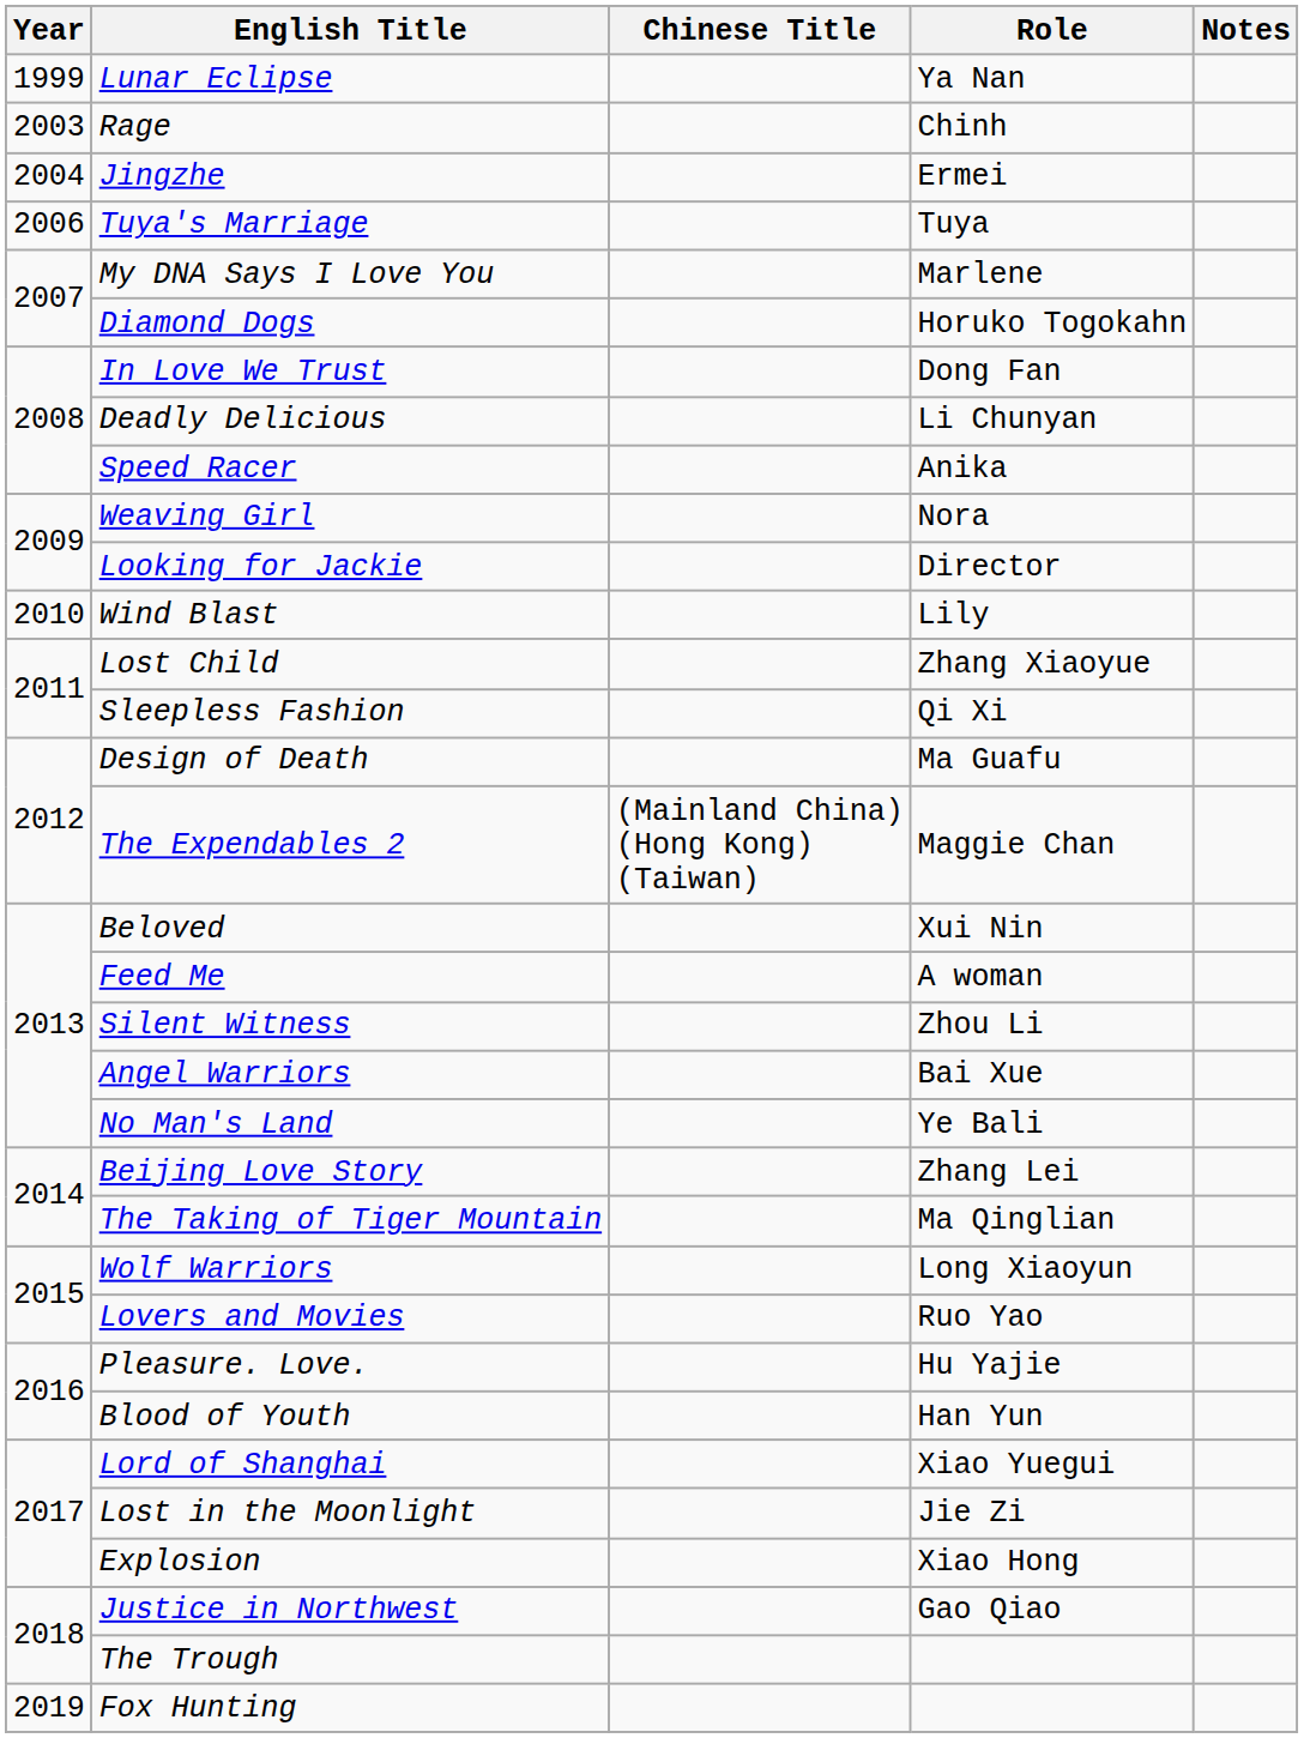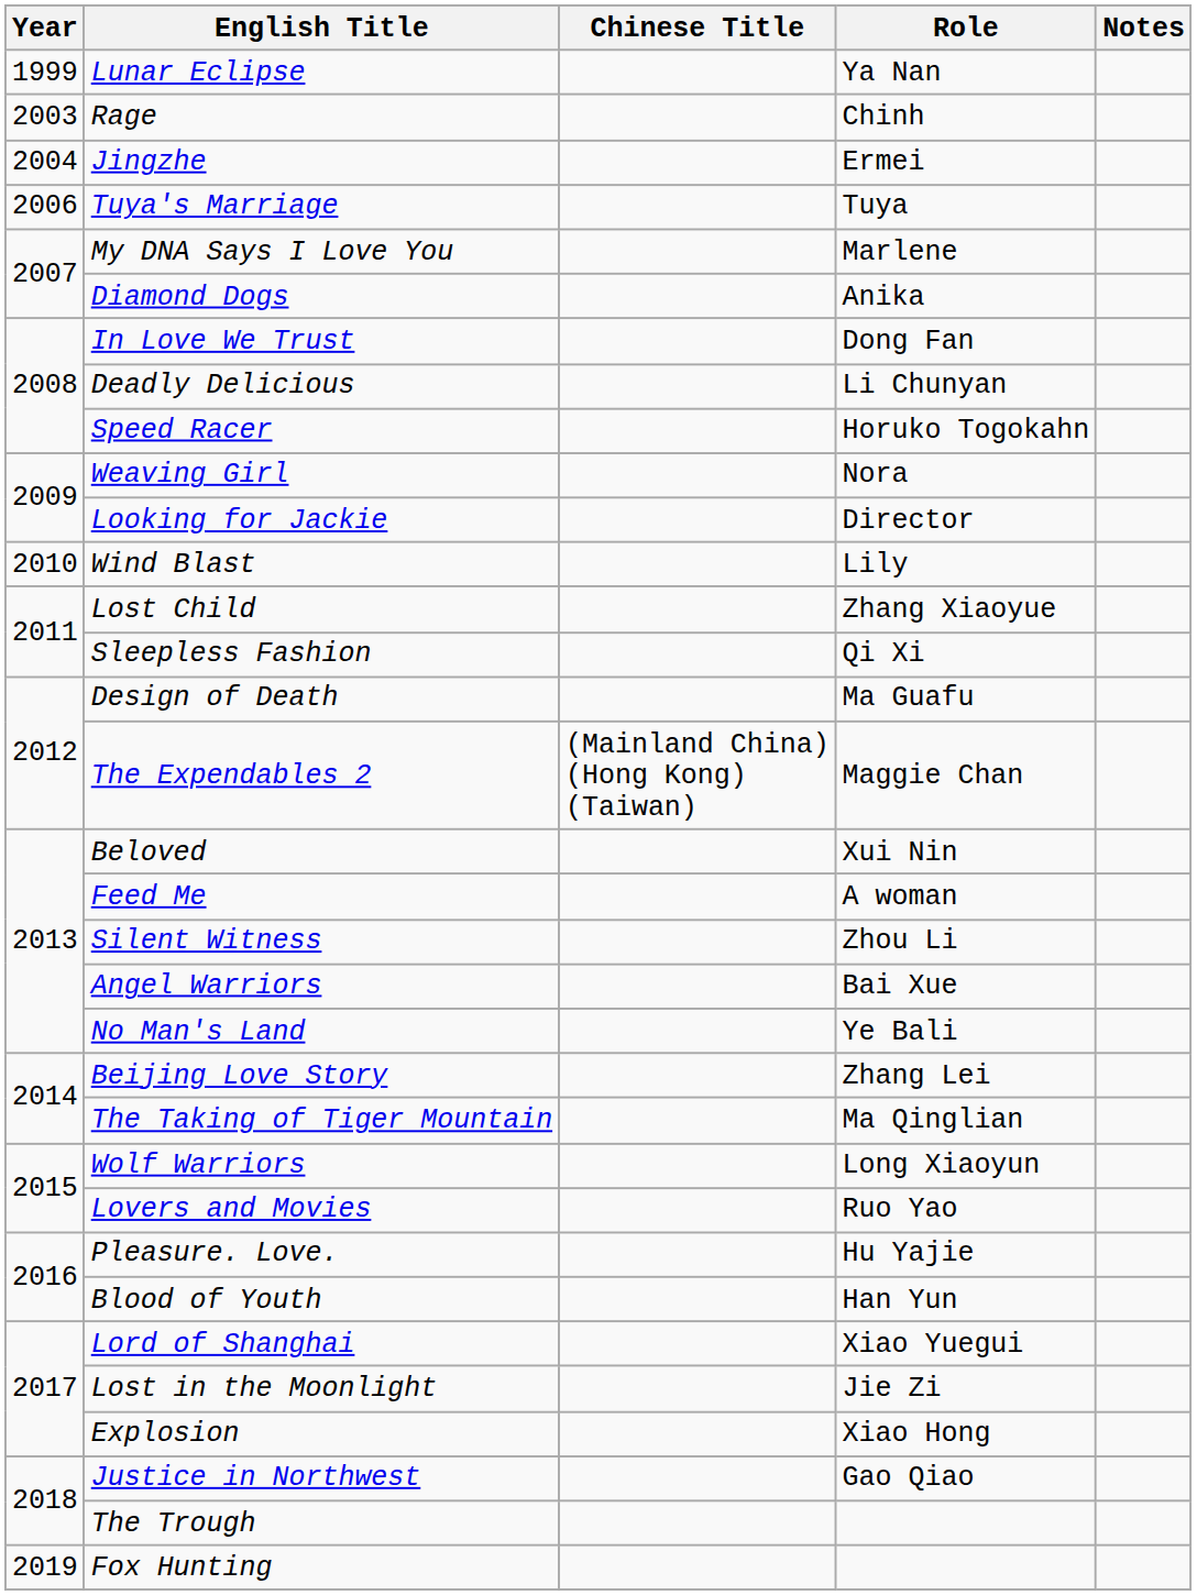Diamond Dogs | Role: Horuko Togokahn -> Anika
Speed Racer | Role: Anika -> Horuko Togokahn
